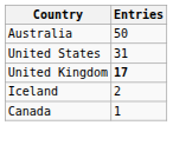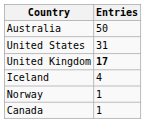Iceland | Entries: 2 -> 4
+ row: Norway | 1
